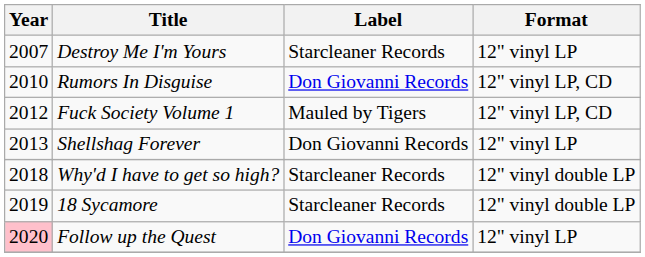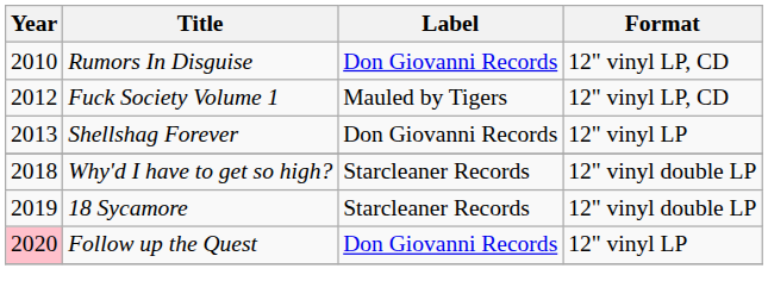- row: 2007 | Destroy Me I'm Yours | Starcleaner Records | 12" vinyl LP
